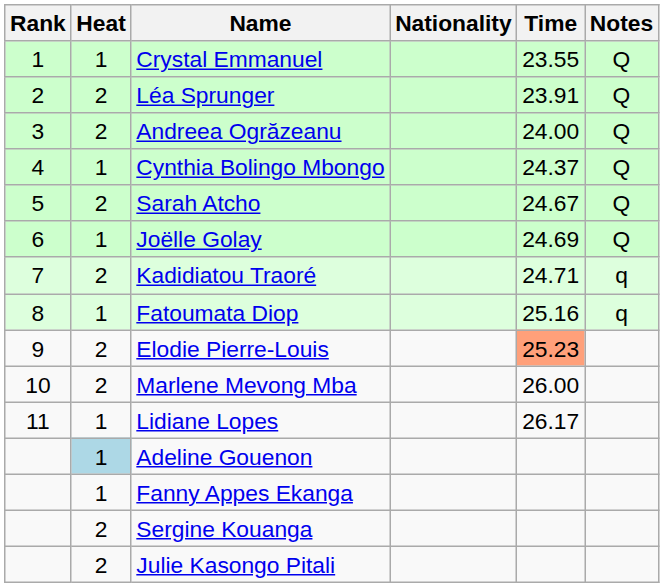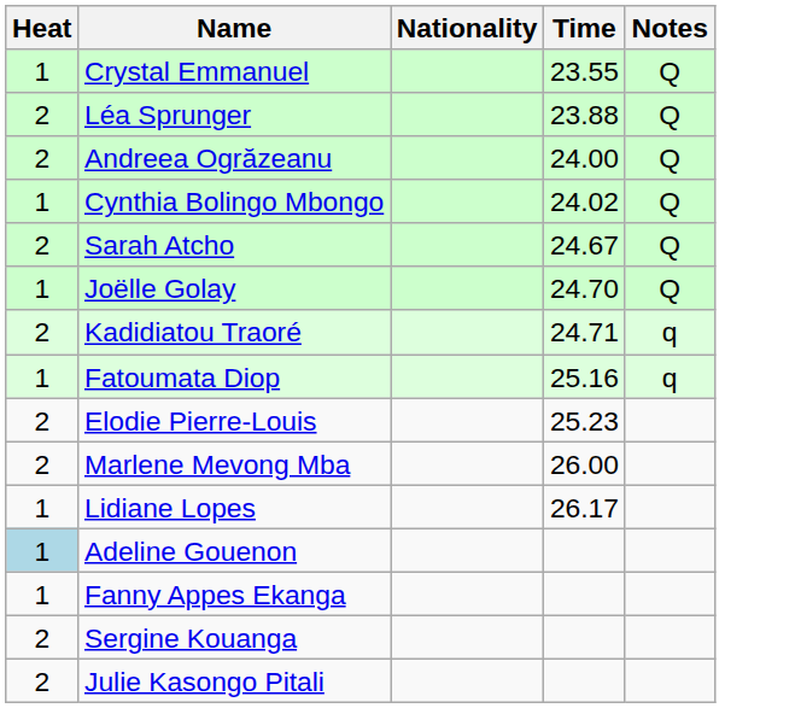- column: Rank | 1 | 2 | 3 | 4 | 5 | 6 | 7 | 8 | 9 | 10 | 11
Léa Sprunger | Time: 23.91 -> 23.88
Cynthia Bolingo Mbongo | Time: 24.37 -> 24.02
Joëlle Golay | Time: 24.69 -> 24.70
Elodie Pierre-Louis | Time: lightsalmon background -> no background
